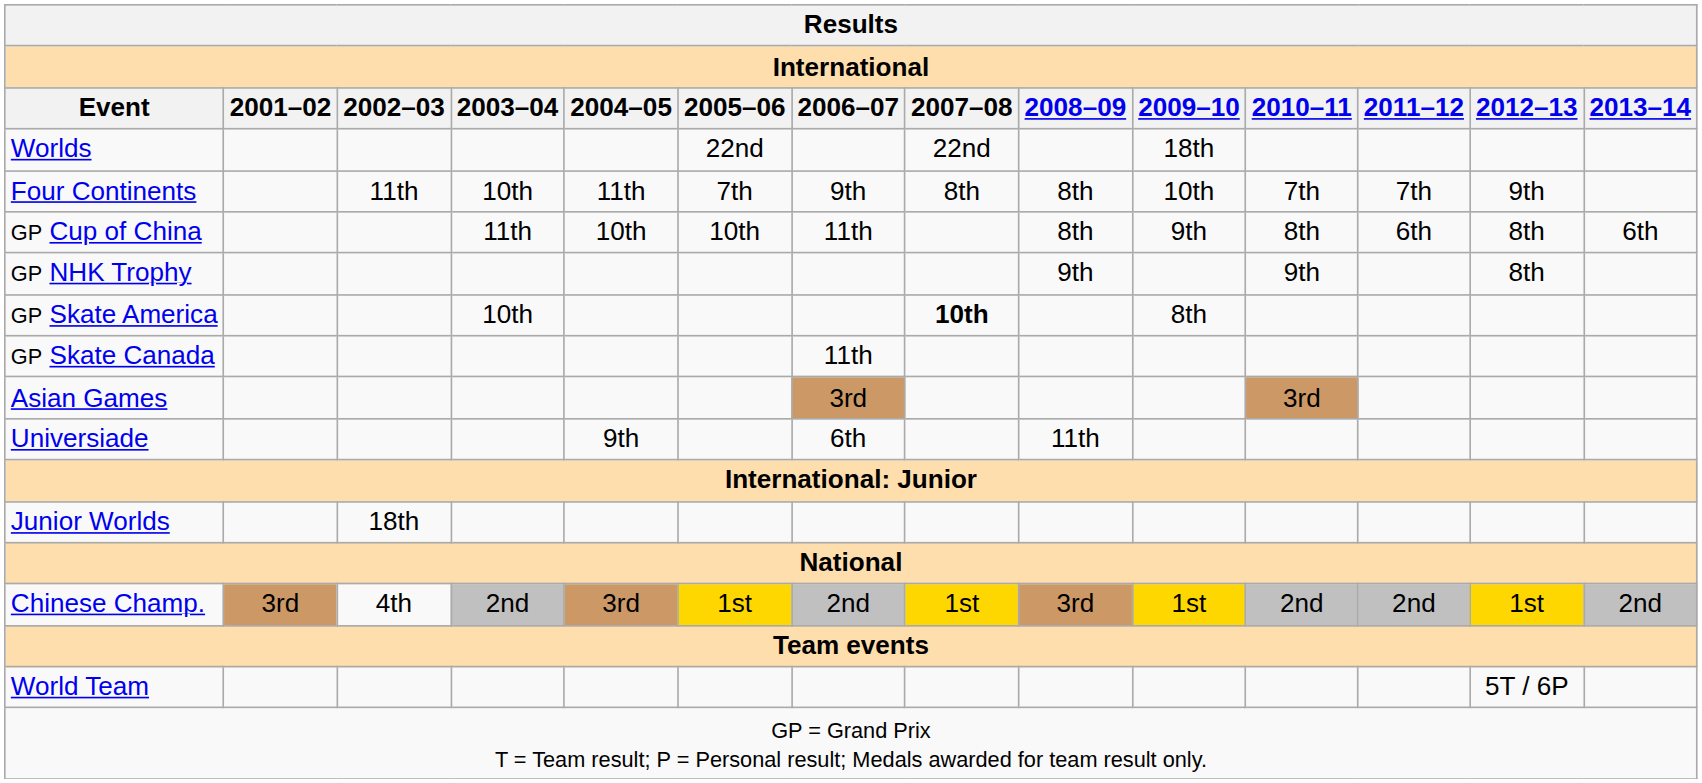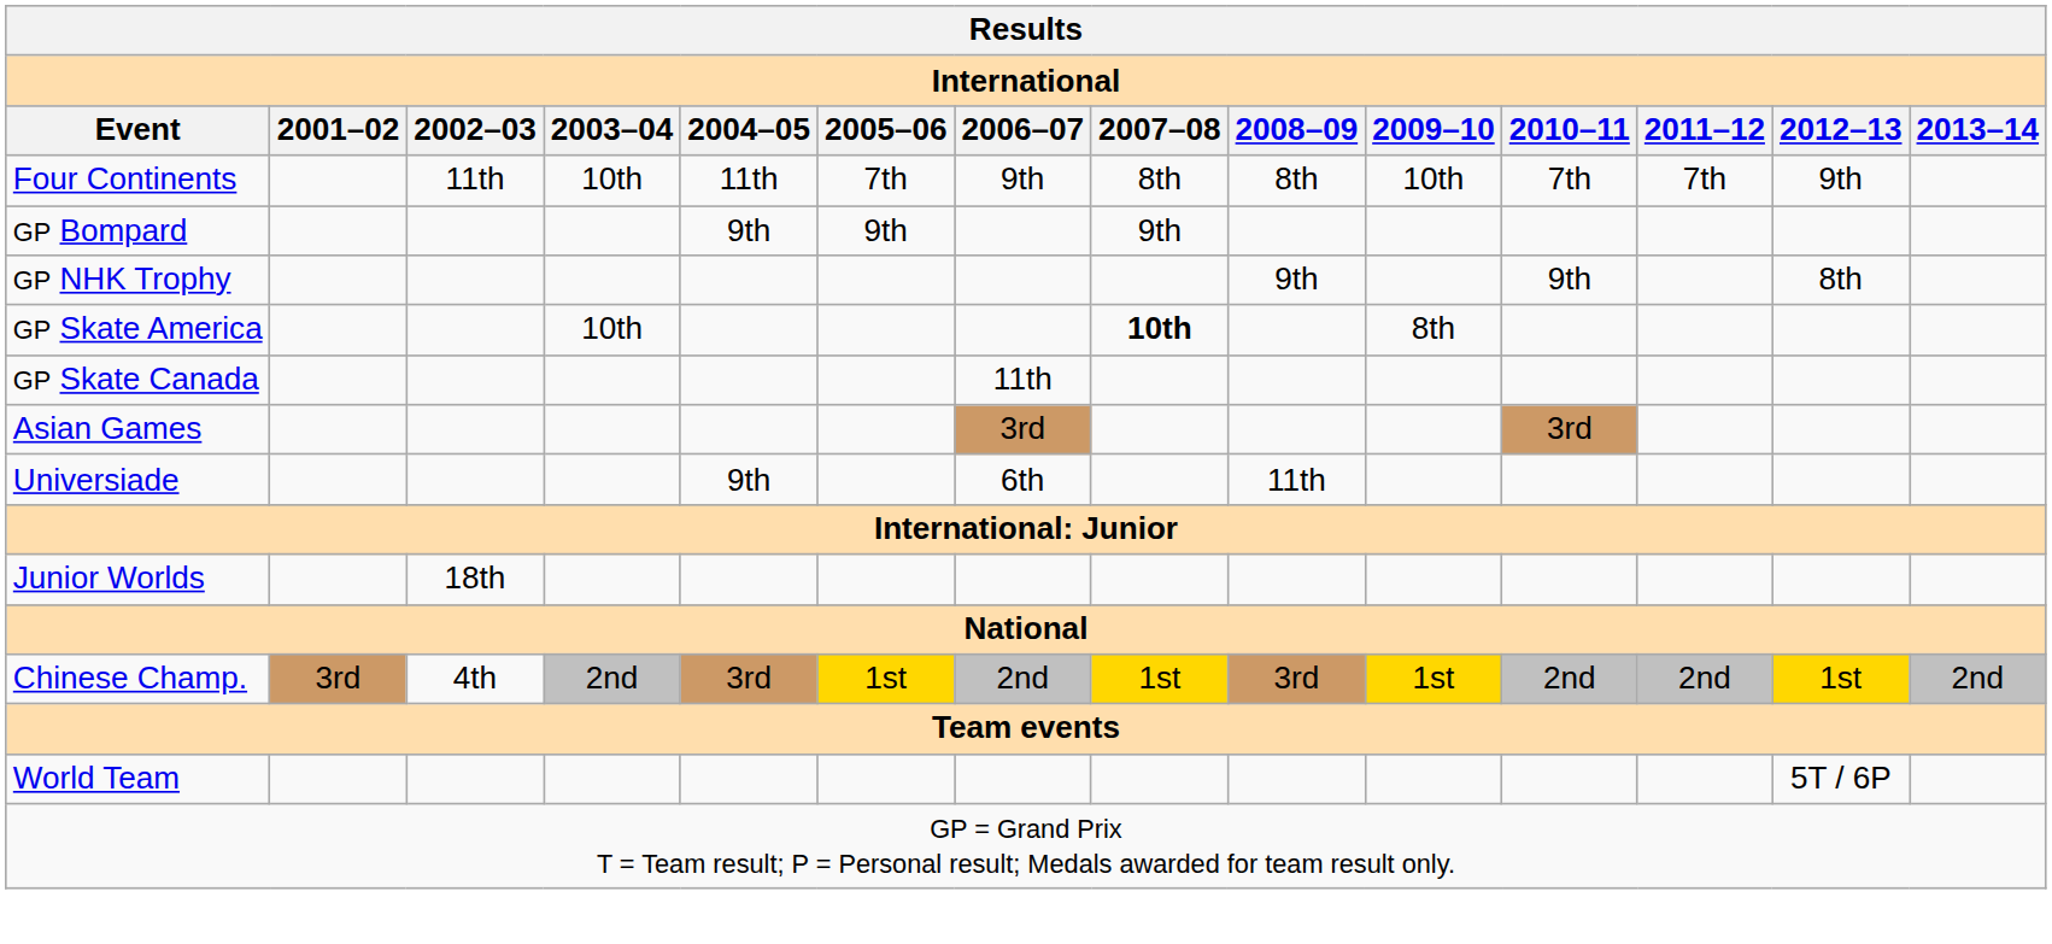- row: Worlds | 22nd | 22nd | 18th
+ row: GP Bompard | 9th | 9th | 9th
- row: GP Cup of China | 11th | 10th | 10th | 11th | 8th | 9th | 8th | 6th | 8th | 6th
